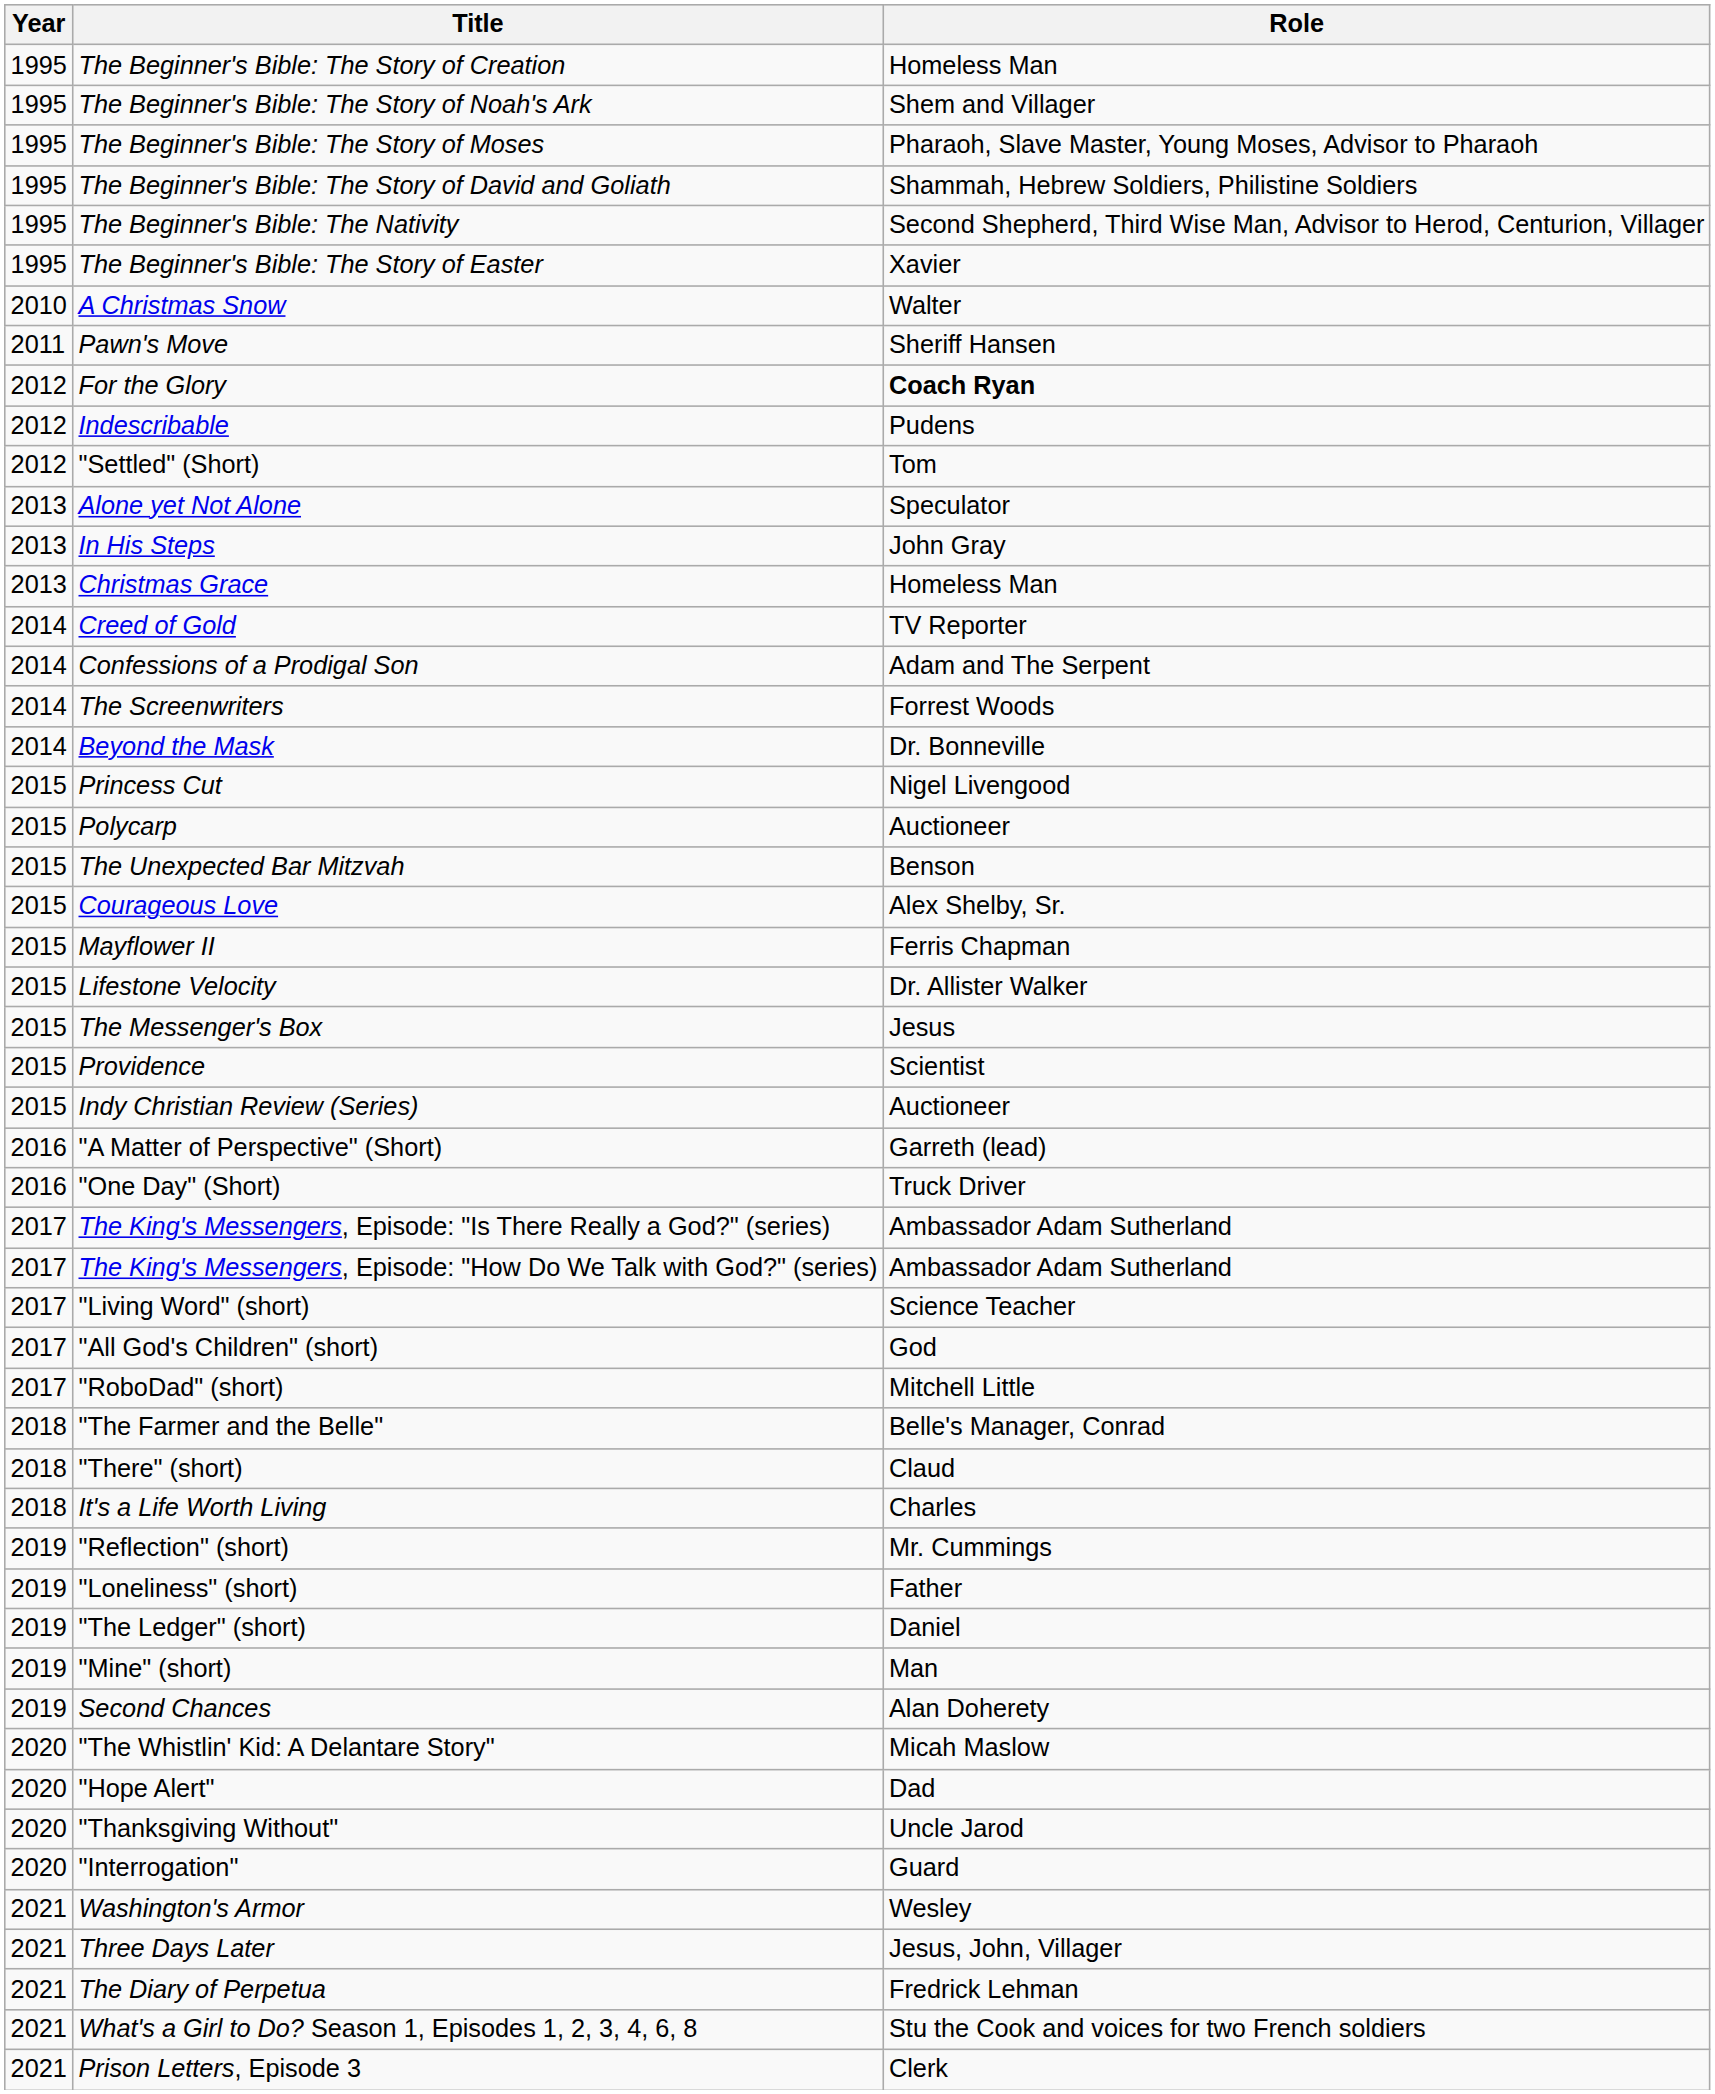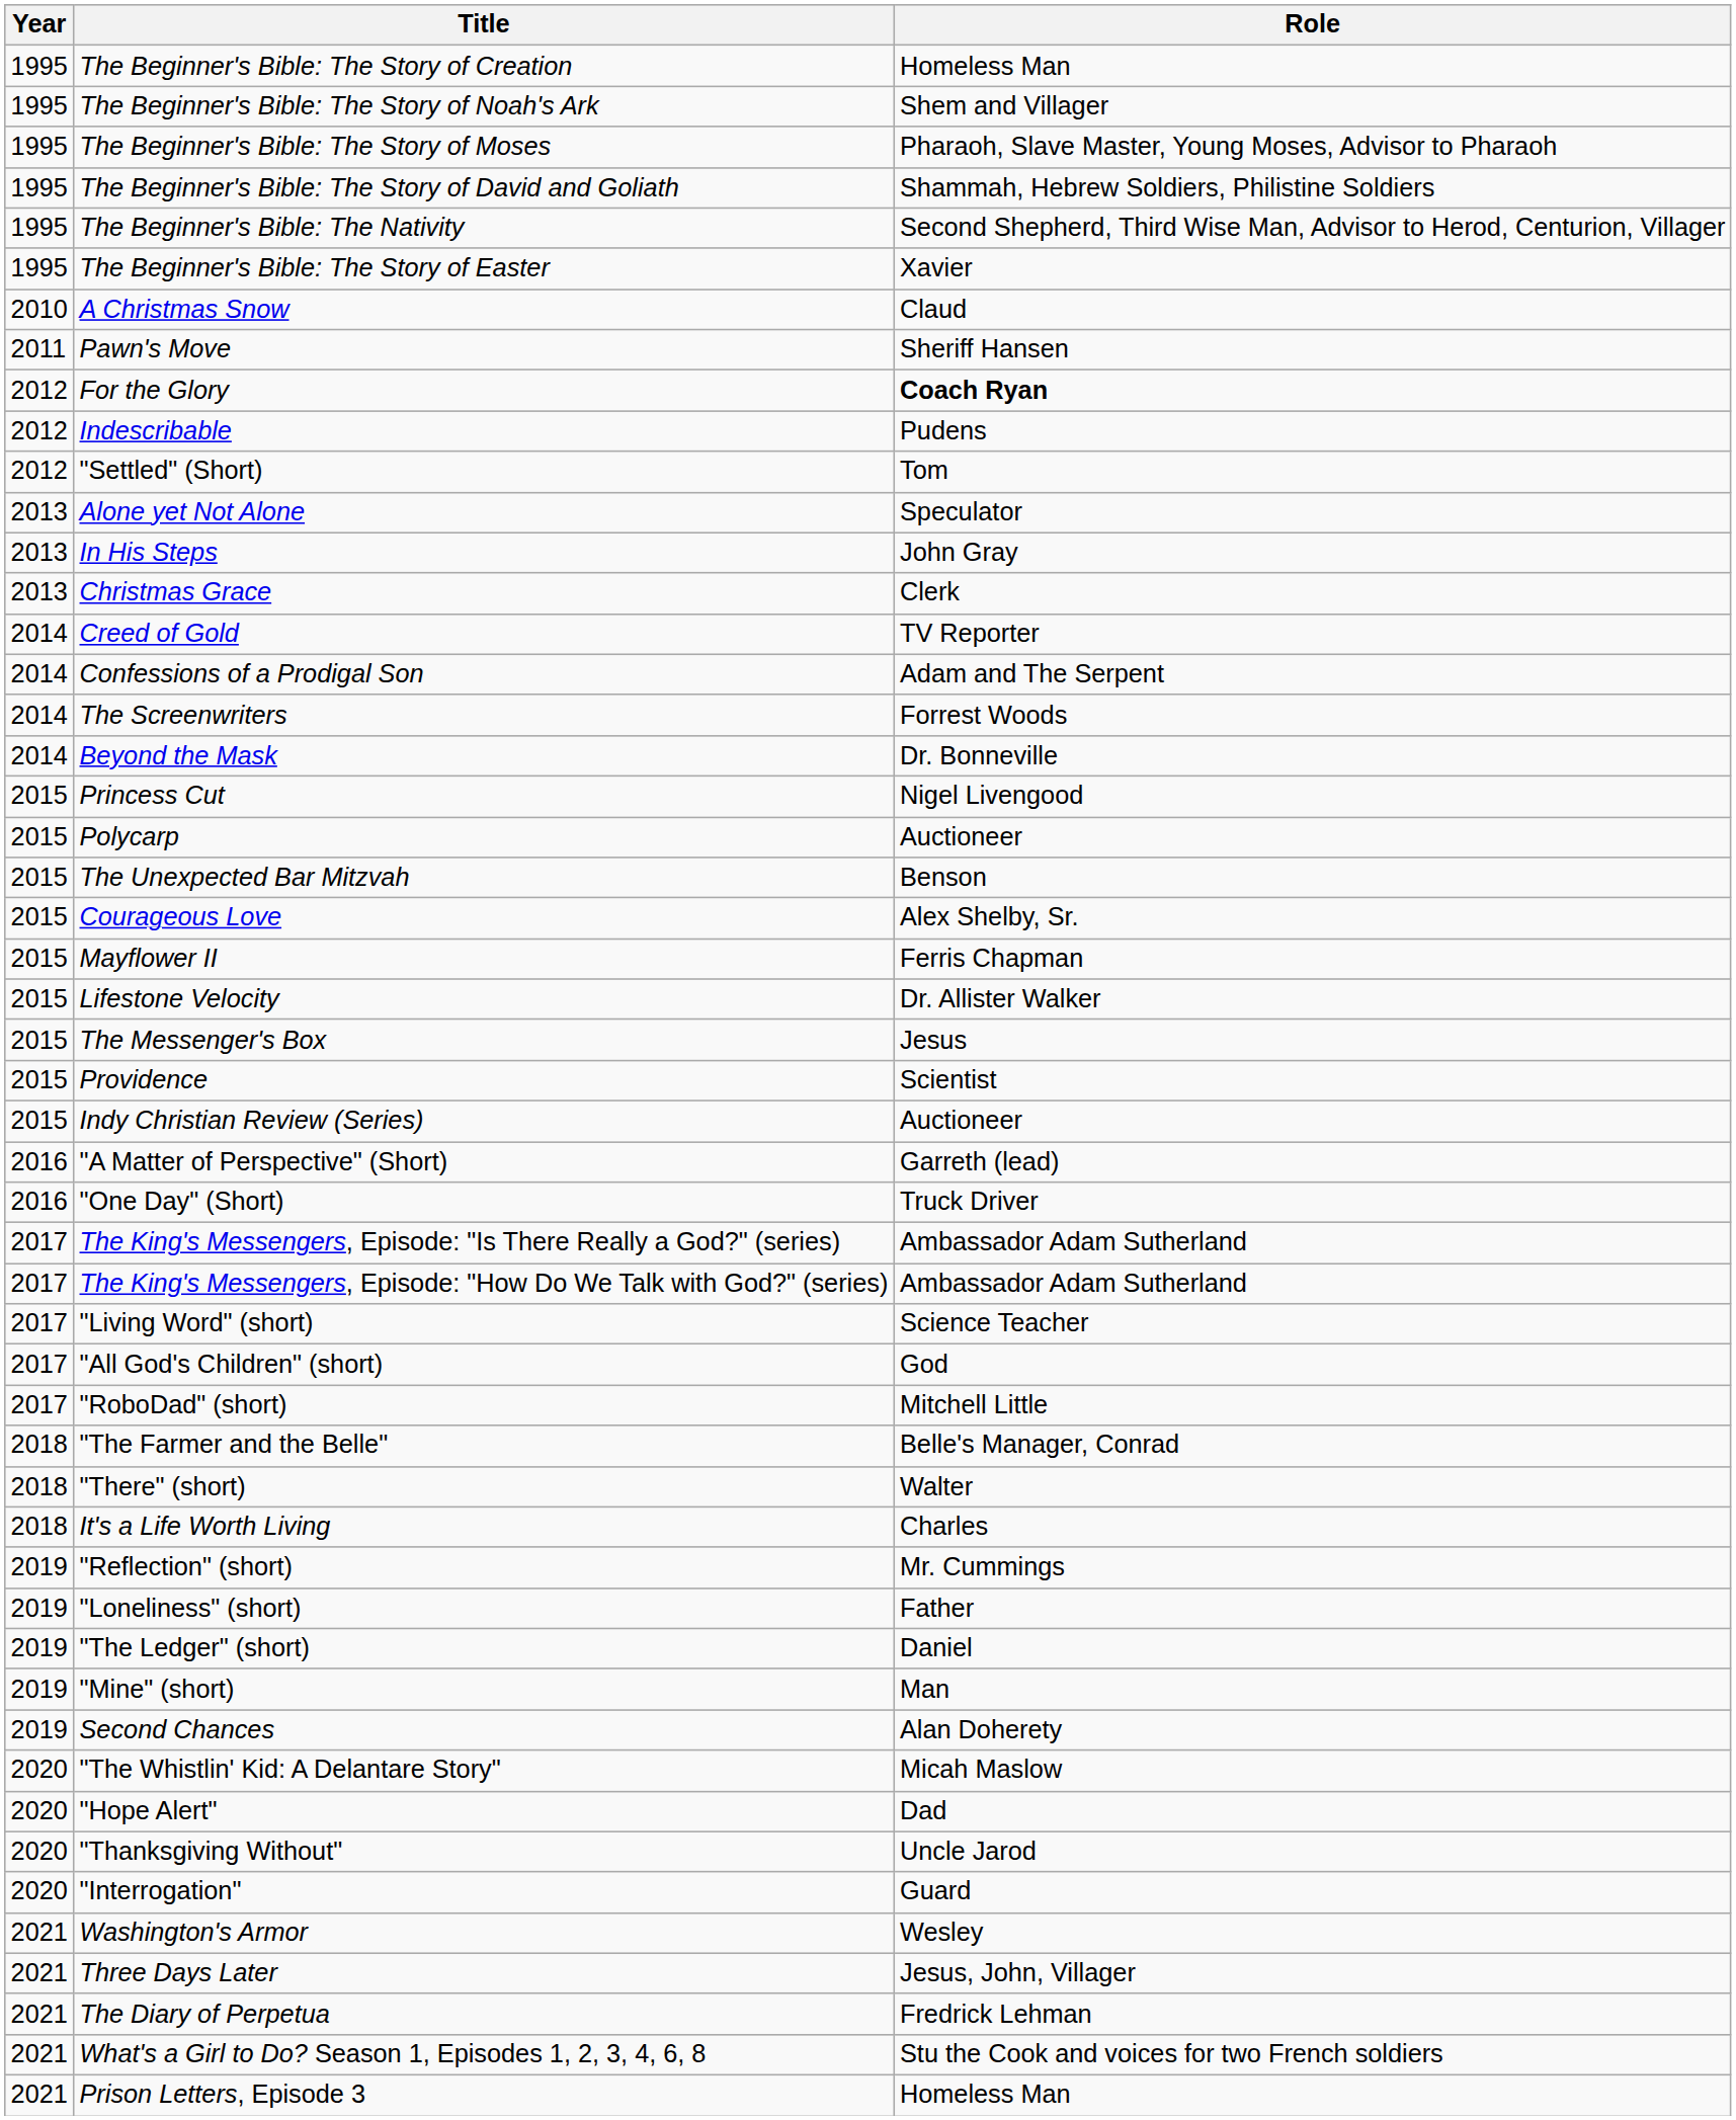A Christmas Snow | Role: Walter -> Claud
Christmas Grace | Role: Homeless Man -> Clerk
"There" (short) | Role: Claud -> Walter
Prison Letters, Episode 3 | Role: Clerk -> Homeless Man
